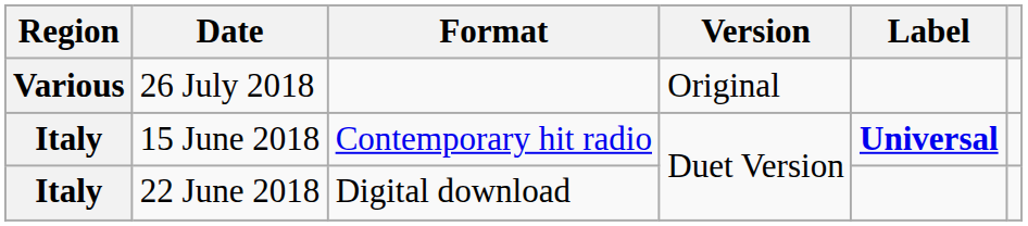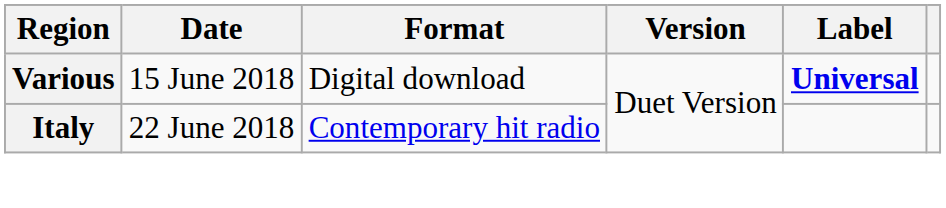- row: Various | 26 July 2018 | Original
15 June 2018 | Region: Italy -> Various
15 June 2018 | Format: Contemporary hit radio -> Digital download
22 June 2018 | Format: Digital download -> Contemporary hit radio
